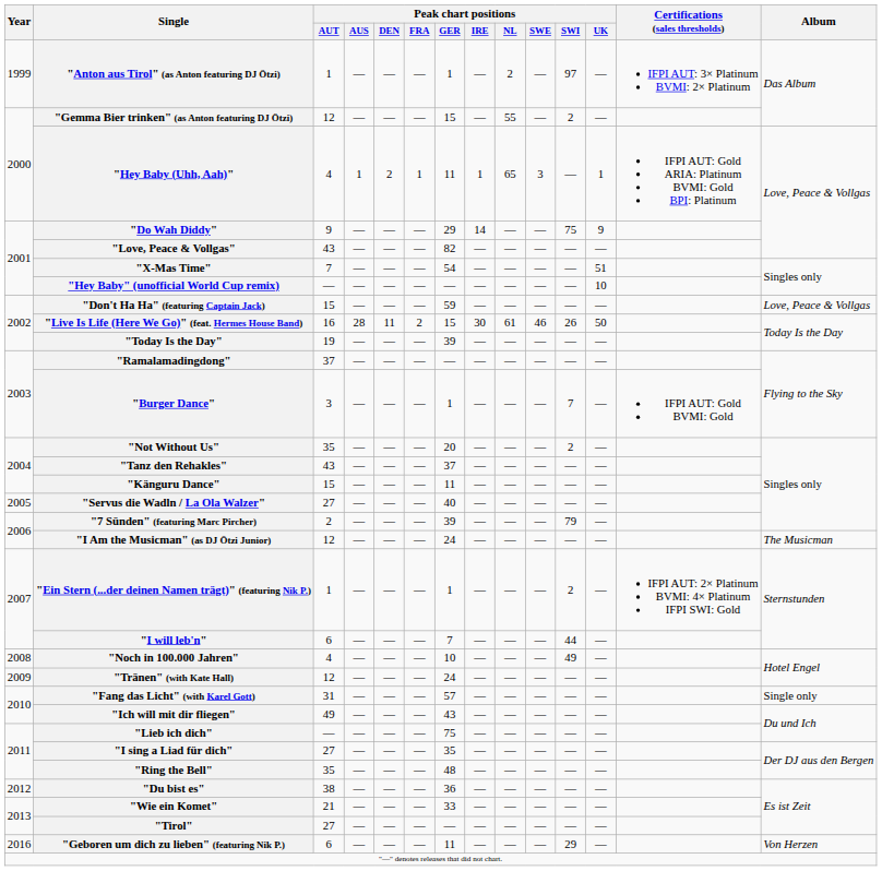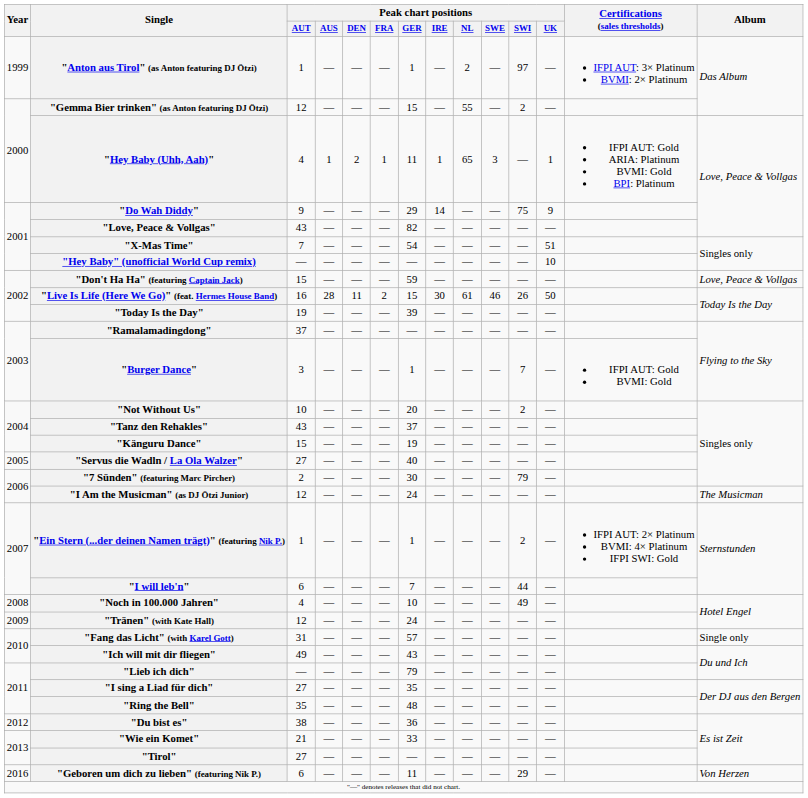"Not Without Us" | Peak chart positions / AUT: 35 -> 10
"Känguru Dance" | Peak chart positions / GER: 11 -> 19
"7 Sünden" (featuring Marc Pircher) | Peak chart positions / GER: 39 -> 30
"Lieb ich dich" | Peak chart positions / GER: 75 -> 79
